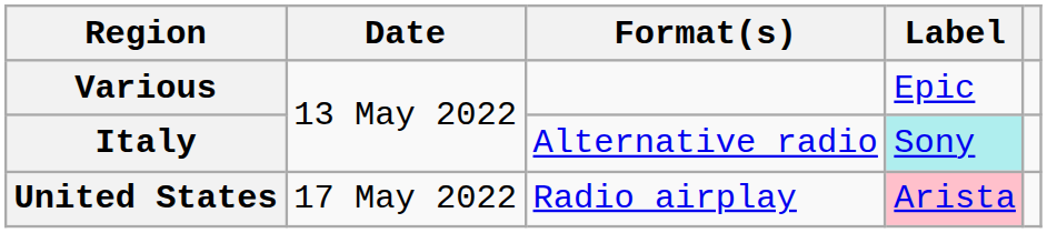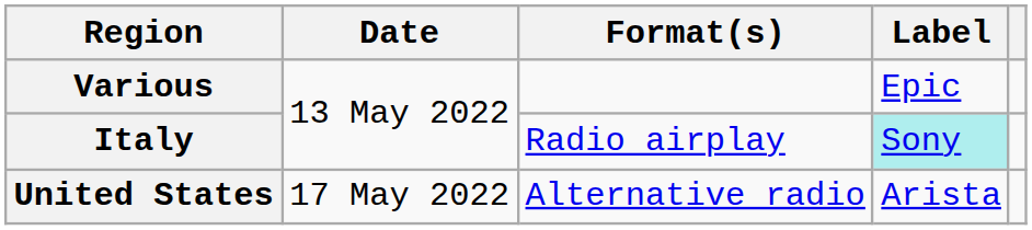Italy | Format(s): Alternative radio -> Radio airplay
United States | Format(s): Radio airplay -> Alternative radio
United States | Label: pink background -> no background
